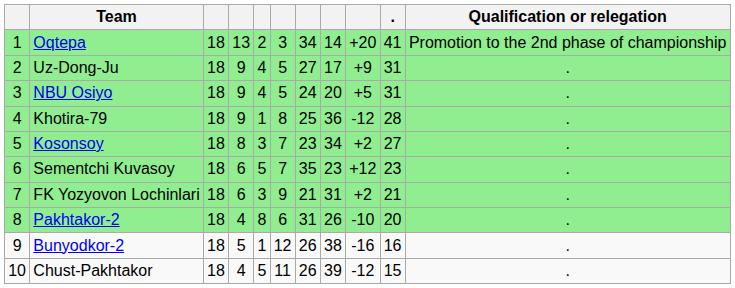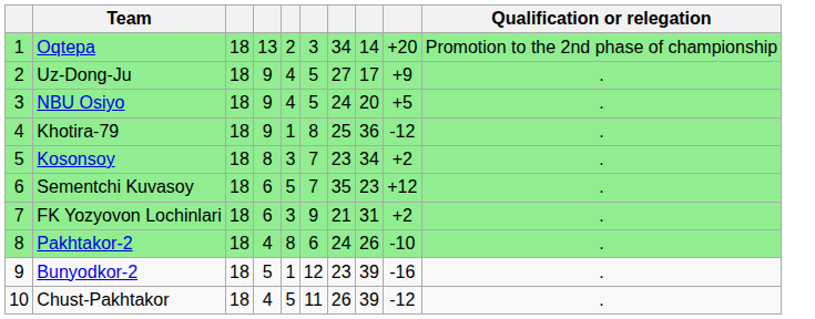- column: . | 41 | 31 | 31 | 28 | 27 | 23 | 21 | 20 | 16 | 15
Pakhtakor-2 | column 7: 31 -> 24
Bunyodkor-2 | column 7: 26 -> 23
Bunyodkor-2 | column 8: 38 -> 39
